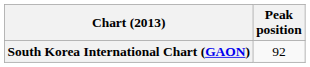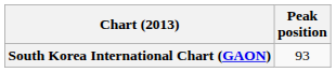South Korea International Chart (GAON) | Peak position: 92 -> 93
